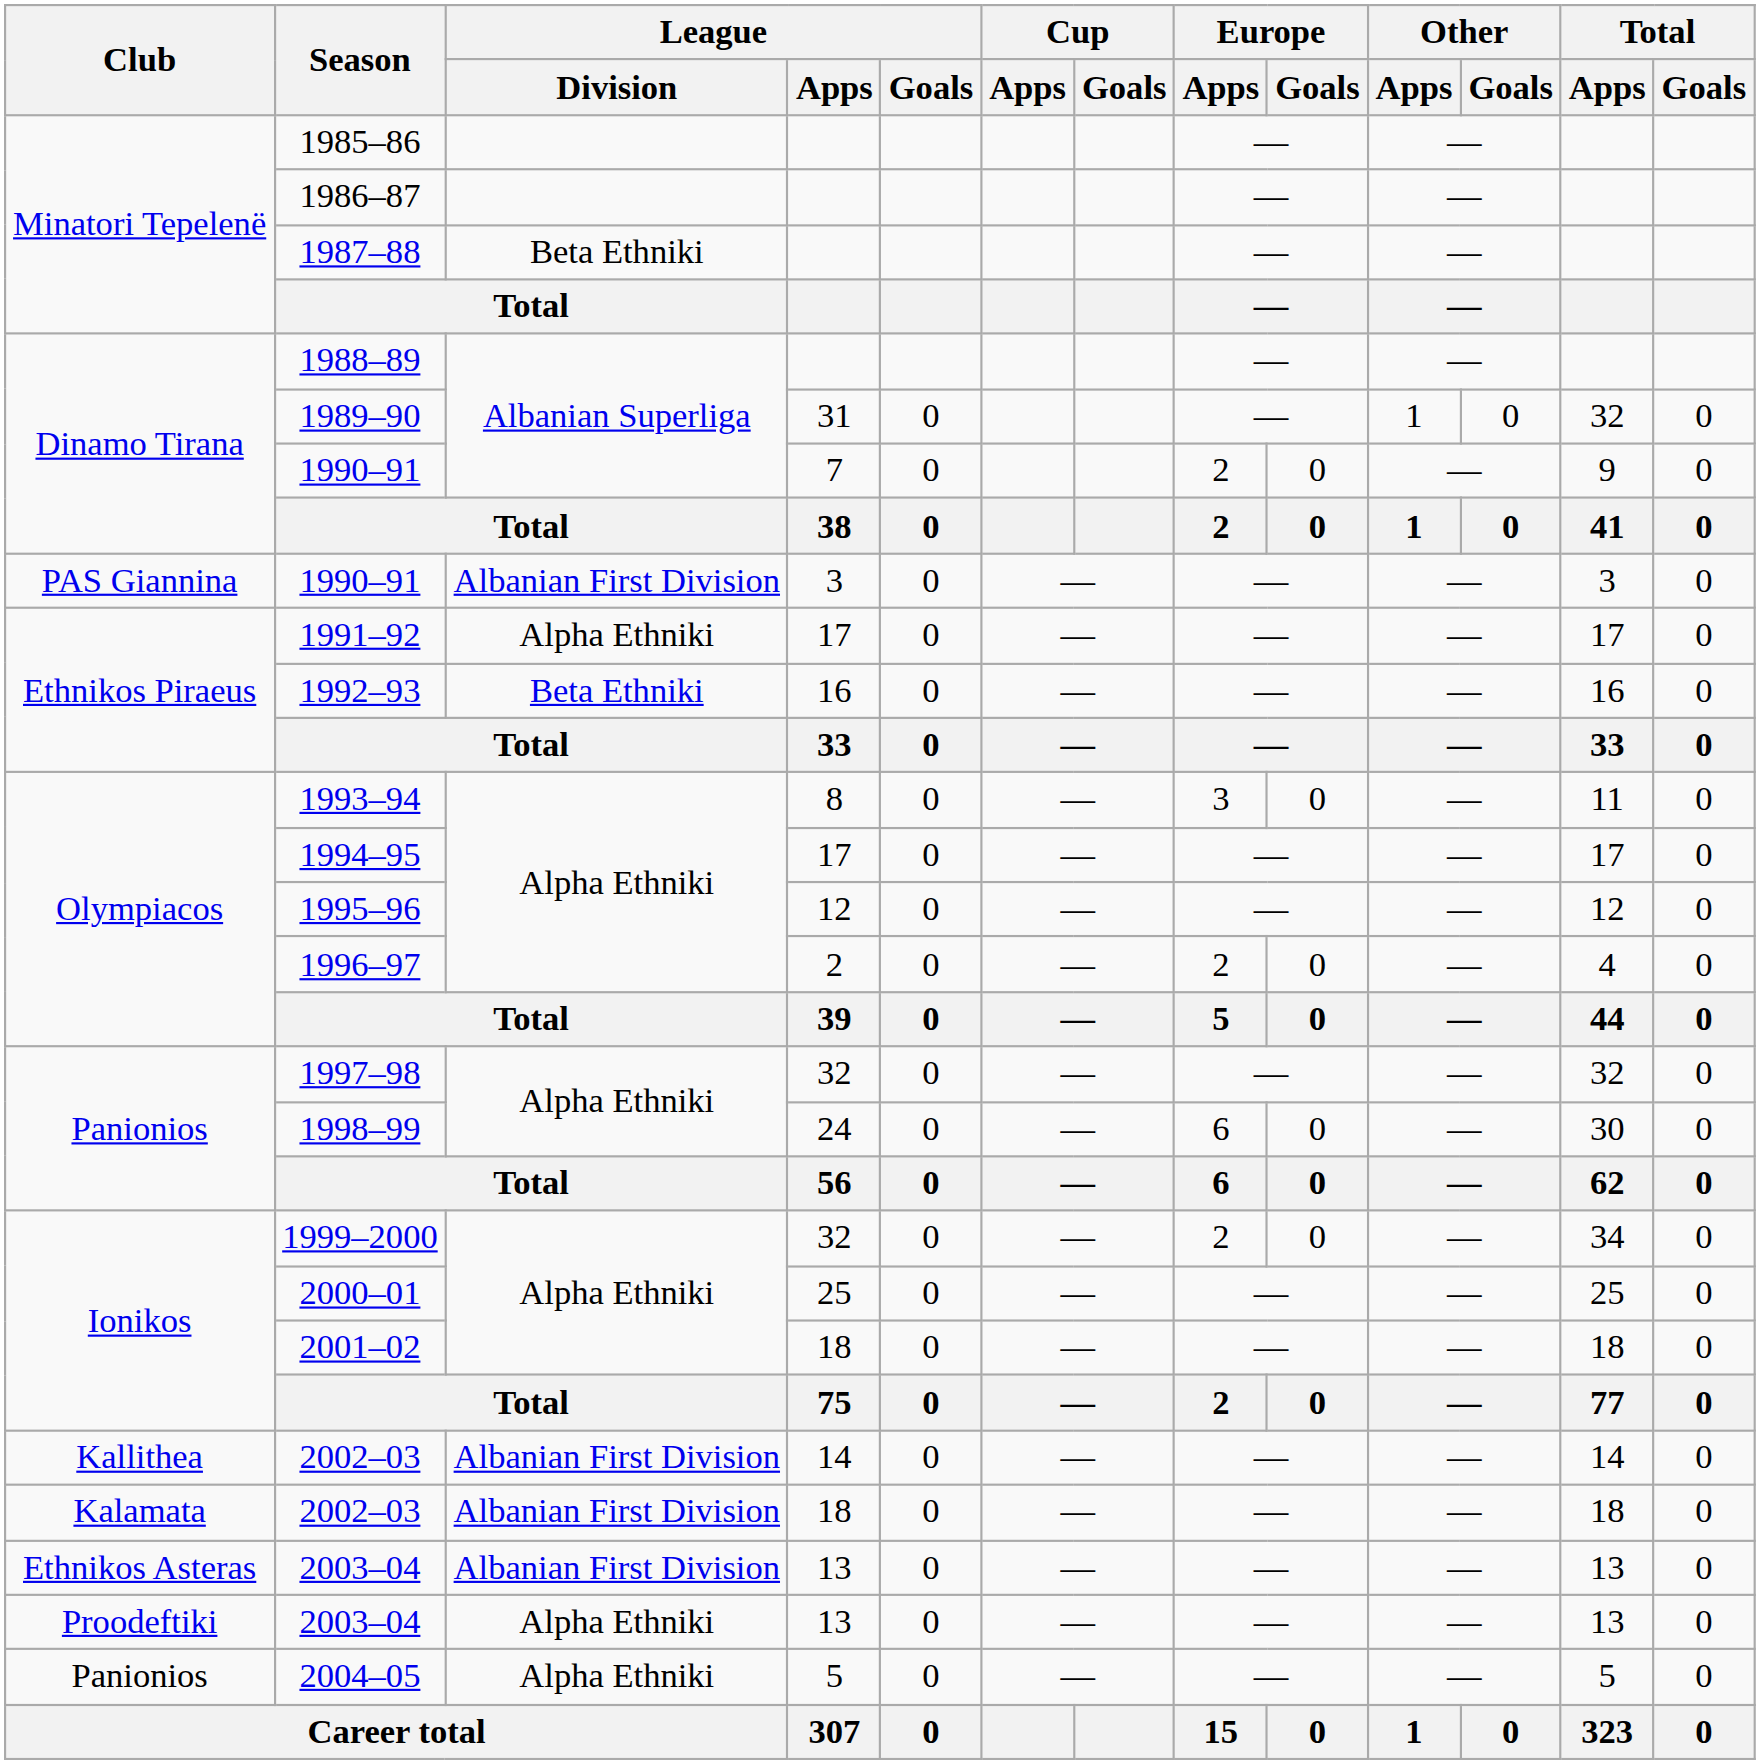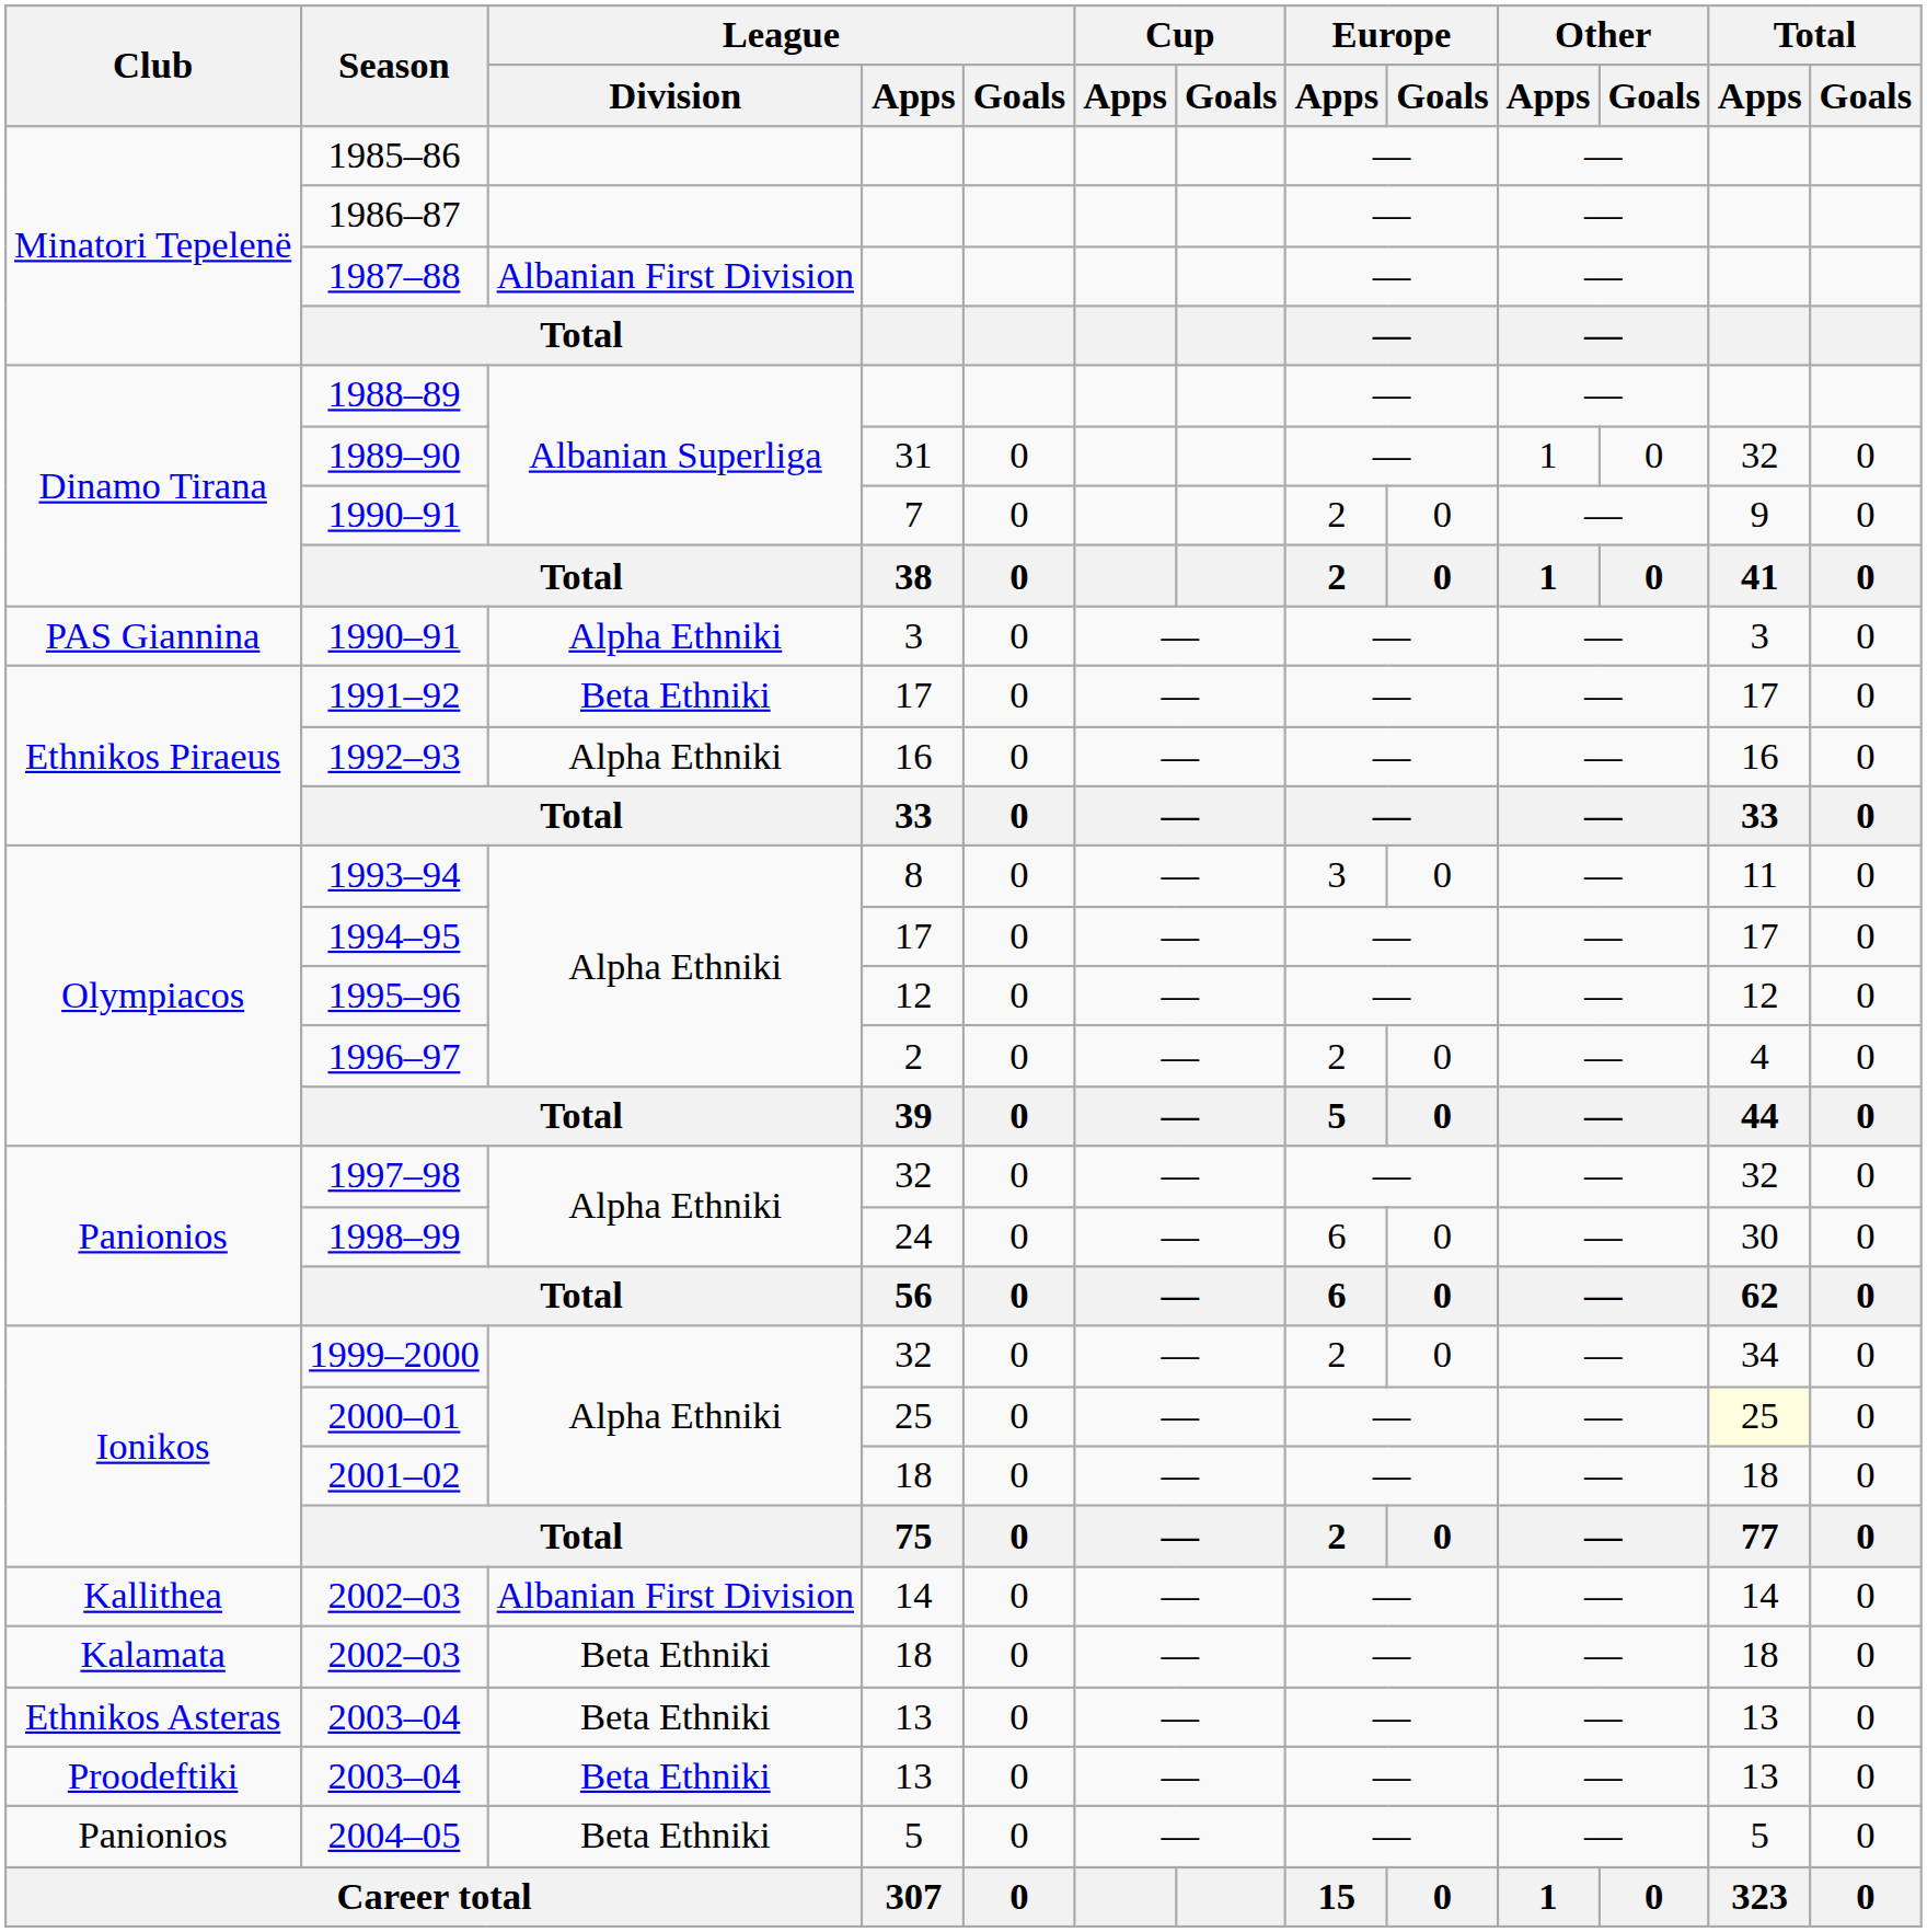1987–88 | League / Division: Beta Ethniki -> Albanian First Division
PAS Giannina / 1990–91 | League / Division: Albanian First Division -> Alpha Ethniki
1991–92 | League / Division: Alpha Ethniki -> Beta Ethniki
1992–93 | League / Division: Beta Ethniki -> Alpha Ethniki
2000–01 | Total / Apps: no background -> lightyellow background
Kalamata / 2002–03 | League / Division: Albanian First Division -> Beta Ethniki
Ethnikos Asteras / 2003–04 | League / Division: Albanian First Division -> Beta Ethniki
Proodeftiki / 2003–04 | League / Division: Alpha Ethniki -> Beta Ethniki
2004–05 | League / Division: Alpha Ethniki -> Beta Ethniki
